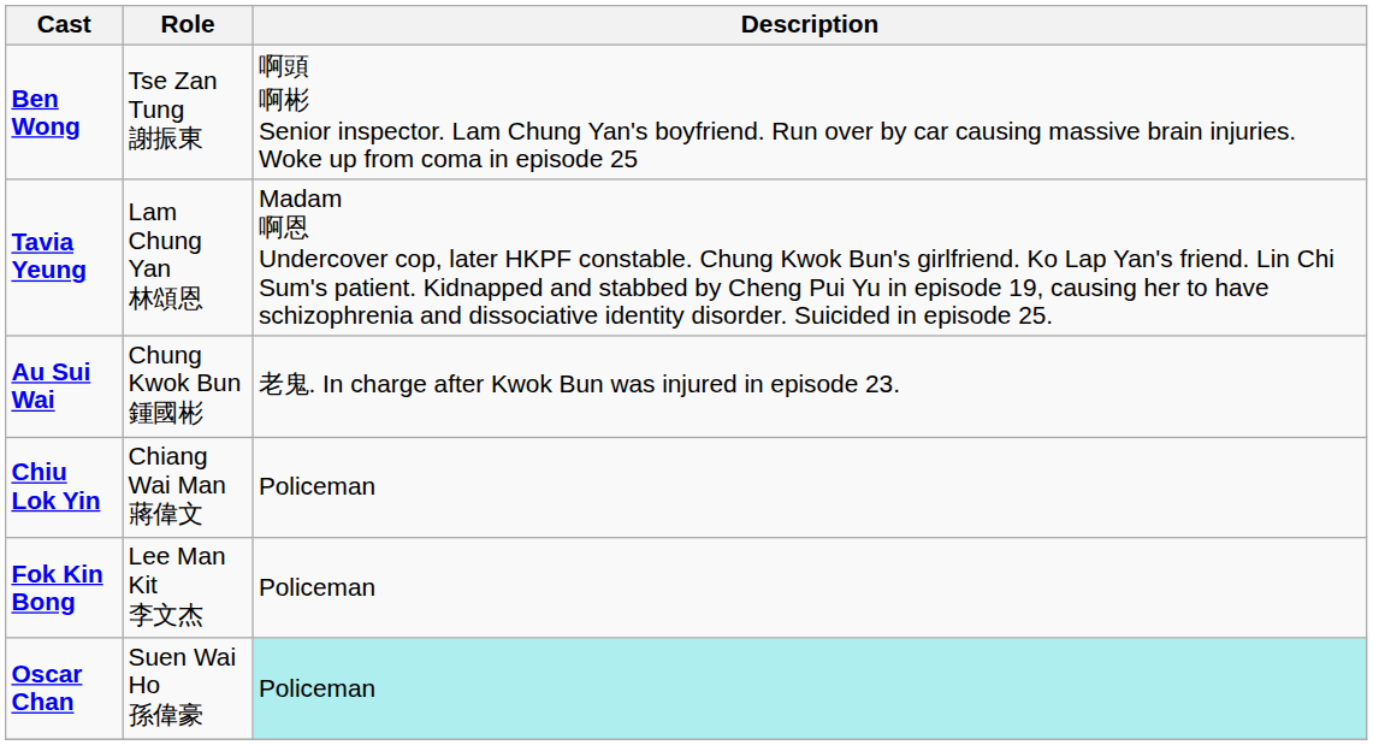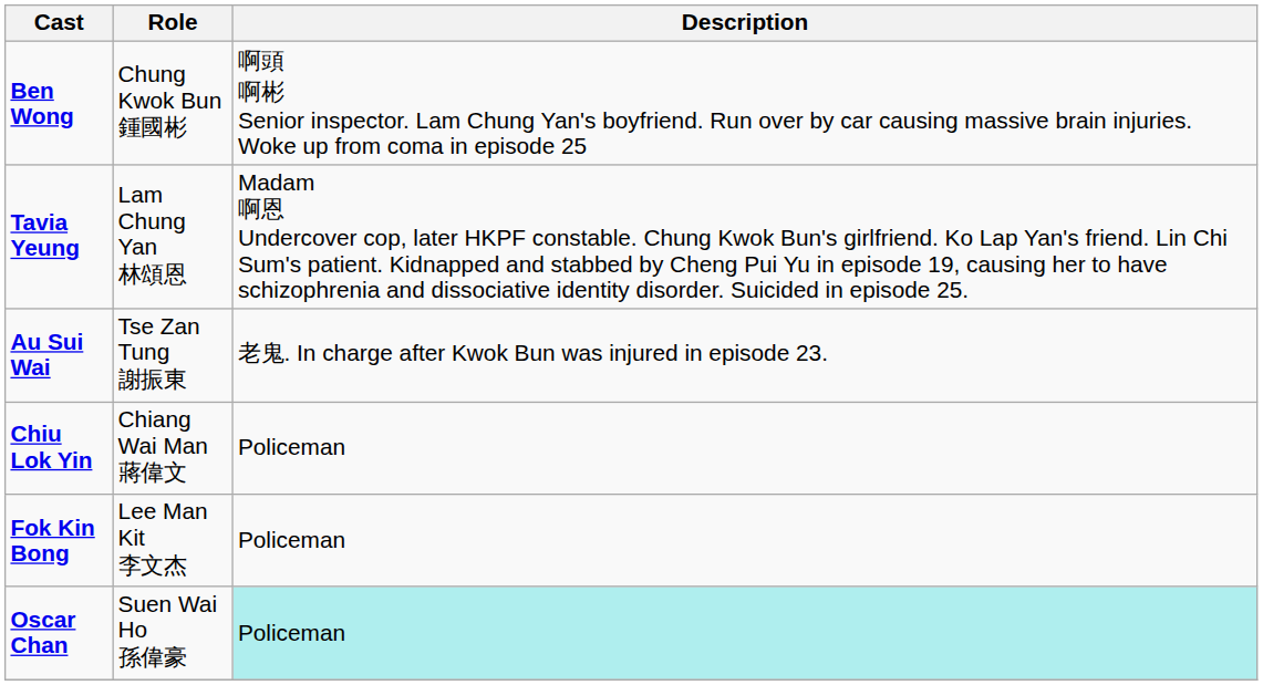Ben Wong | Role: Tse Zan Tung 謝振東 -> Chung Kwok Bun 鍾國彬
Au Sui Wai | Role: Chung Kwok Bun 鍾國彬 -> Tse Zan Tung 謝振東
